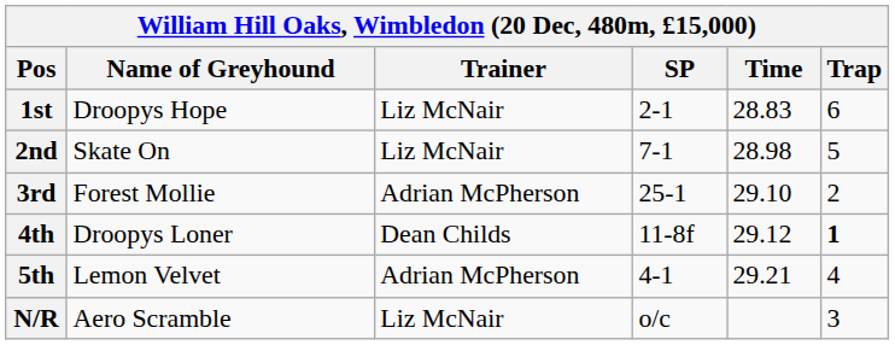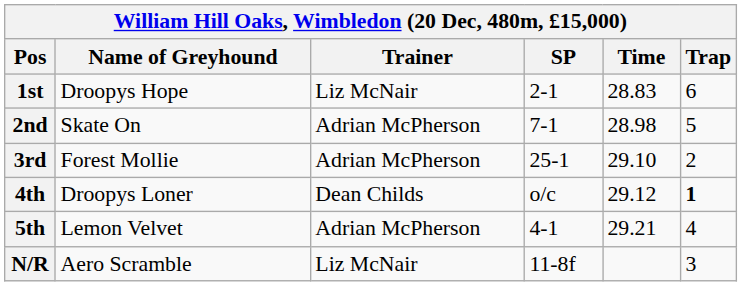2nd | Trainer: Liz McNair -> Adrian McPherson
4th | SP: 11-8f -> o/c
N/R | SP: o/c -> 11-8f
